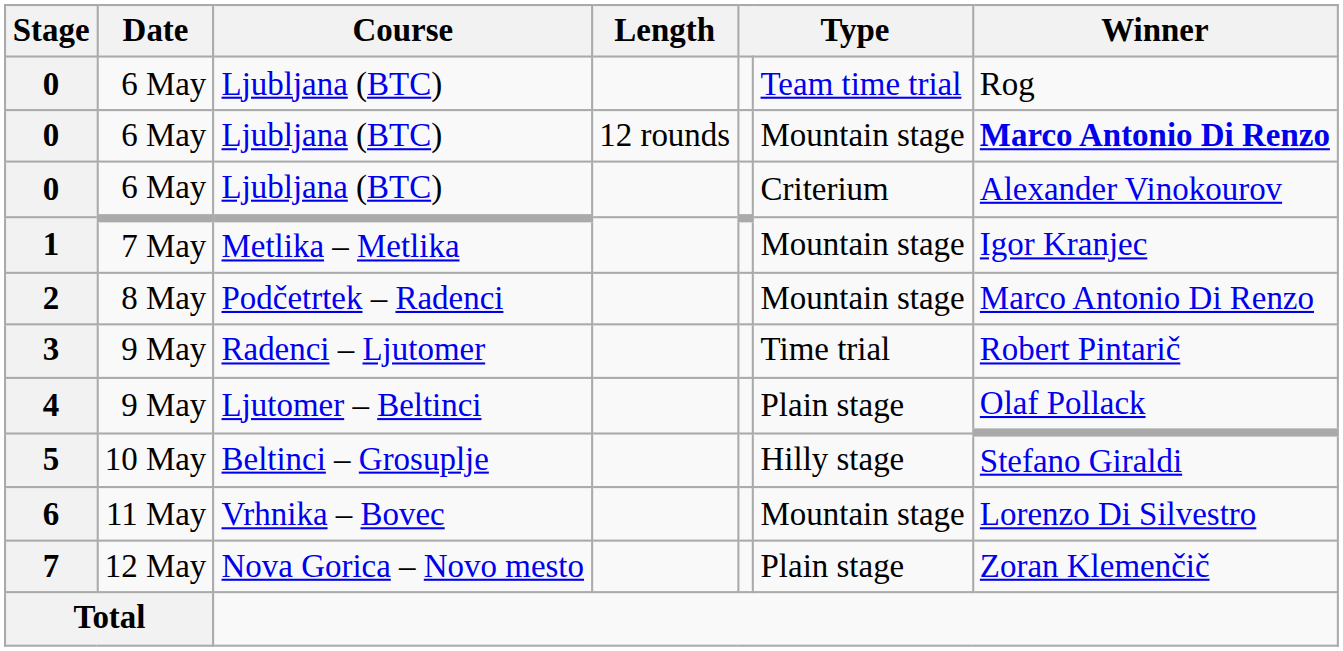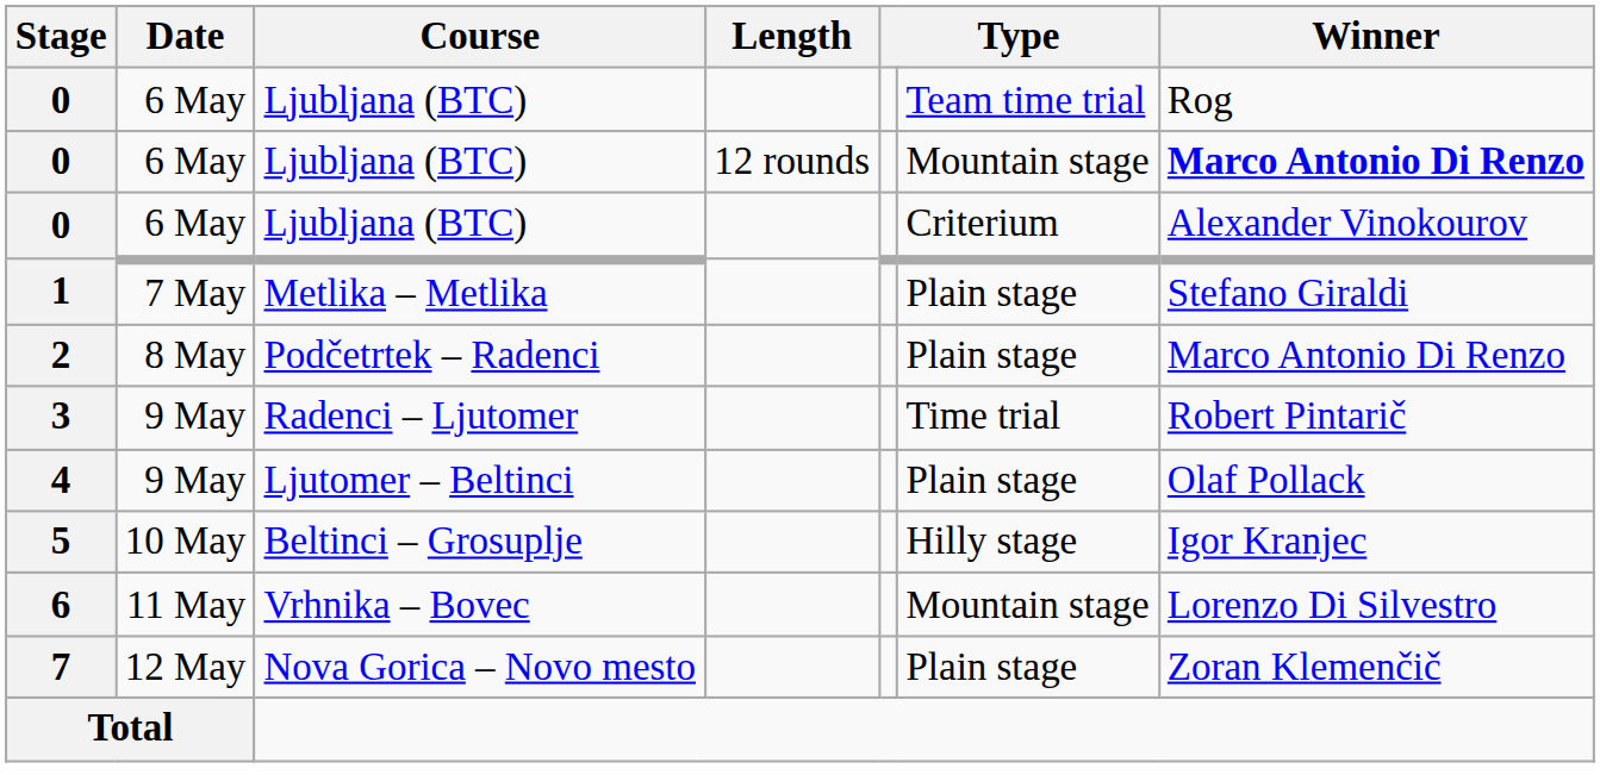1 | column 6: Mountain stage -> Plain stage
1 | Winner: Igor Kranjec -> Stefano Giraldi
2 | column 6: Mountain stage -> Plain stage
5 | Winner: Stefano Giraldi -> Igor Kranjec
